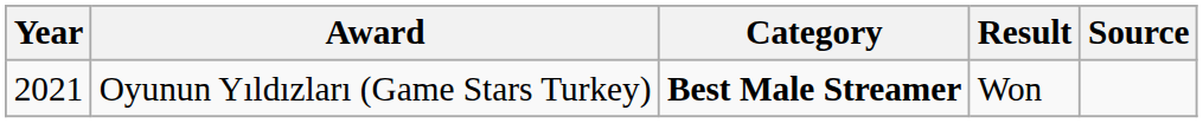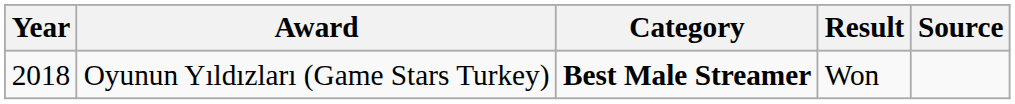Oyunun Yıldızları (Game Stars Turkey) | Year: 2021 -> 2018
